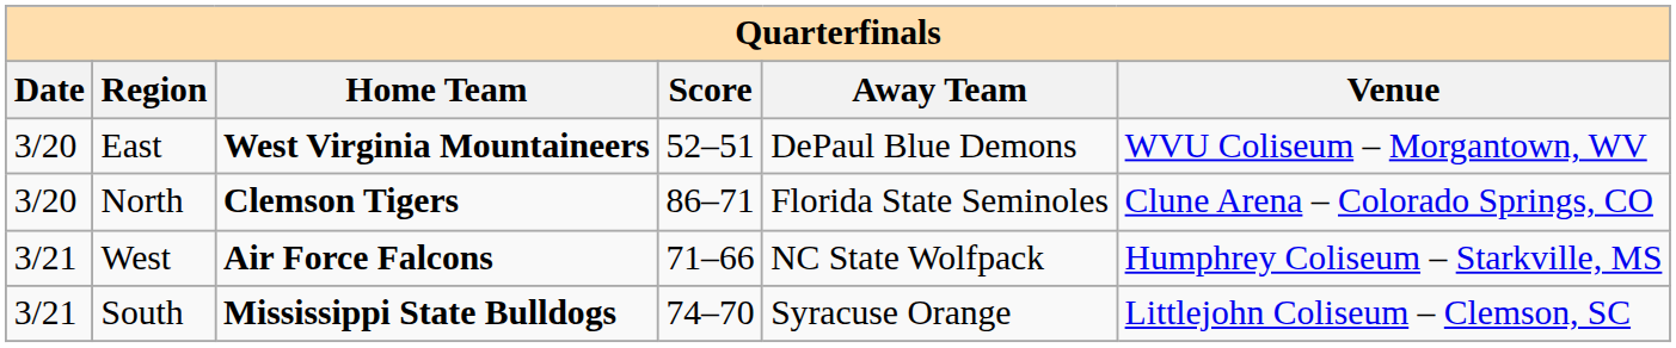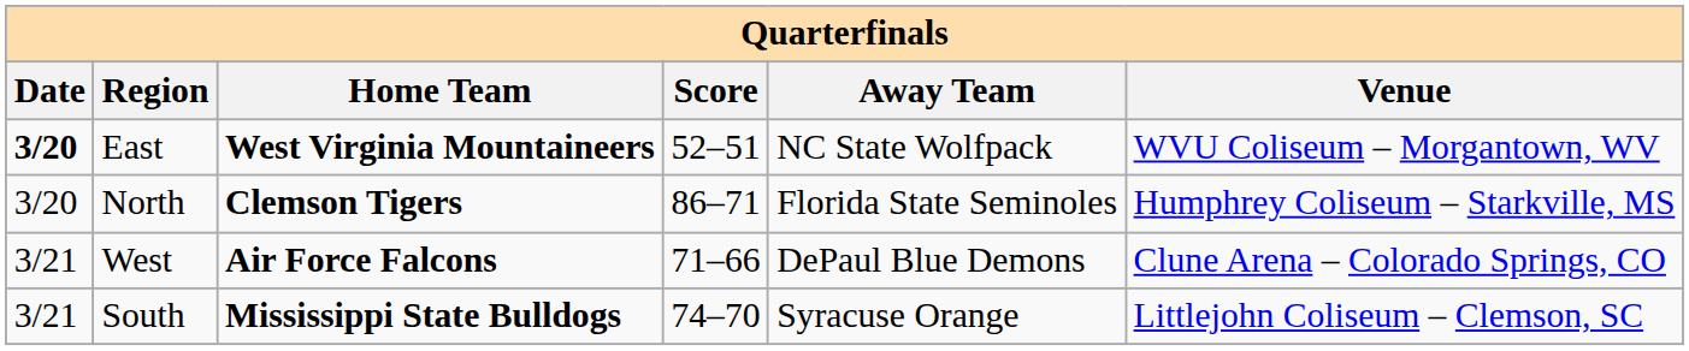East | Date: normal -> bold
East | Away Team: DePaul Blue Demons -> NC State Wolfpack
North | Venue: Clune Arena – Colorado Springs, CO -> Humphrey Coliseum – Starkville, MS
West | Away Team: NC State Wolfpack -> DePaul Blue Demons
West | Venue: Humphrey Coliseum – Starkville, MS -> Clune Arena – Colorado Springs, CO
